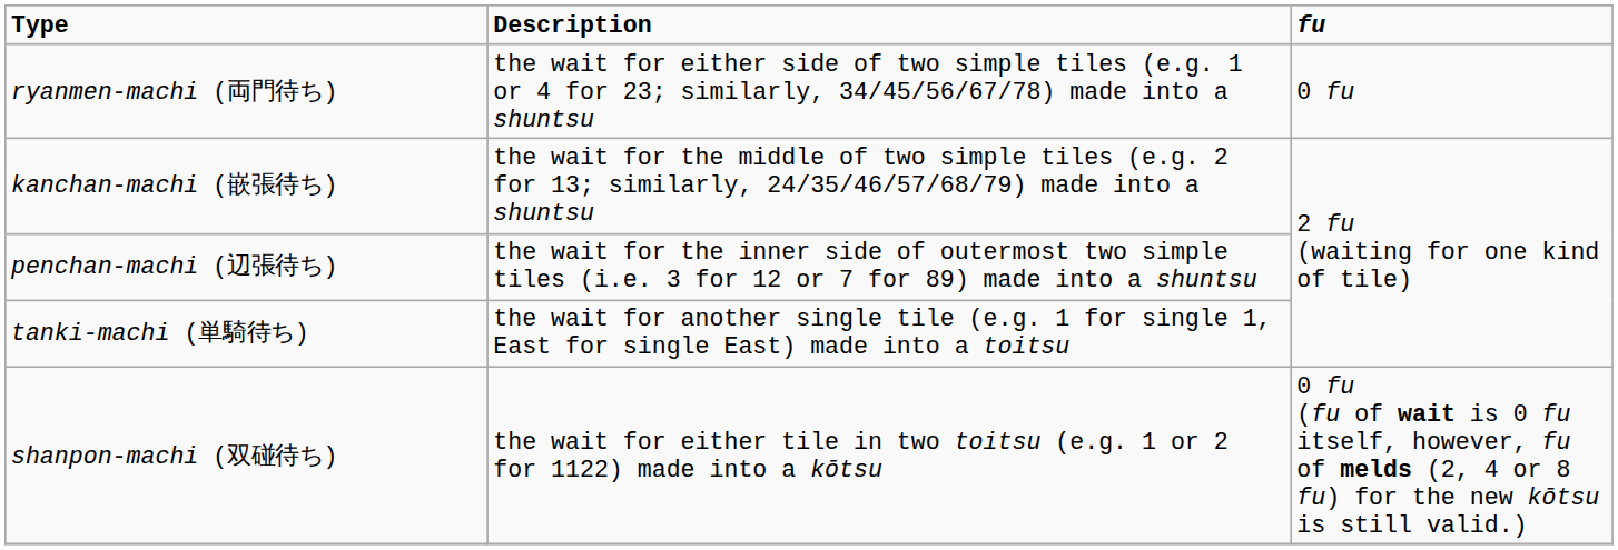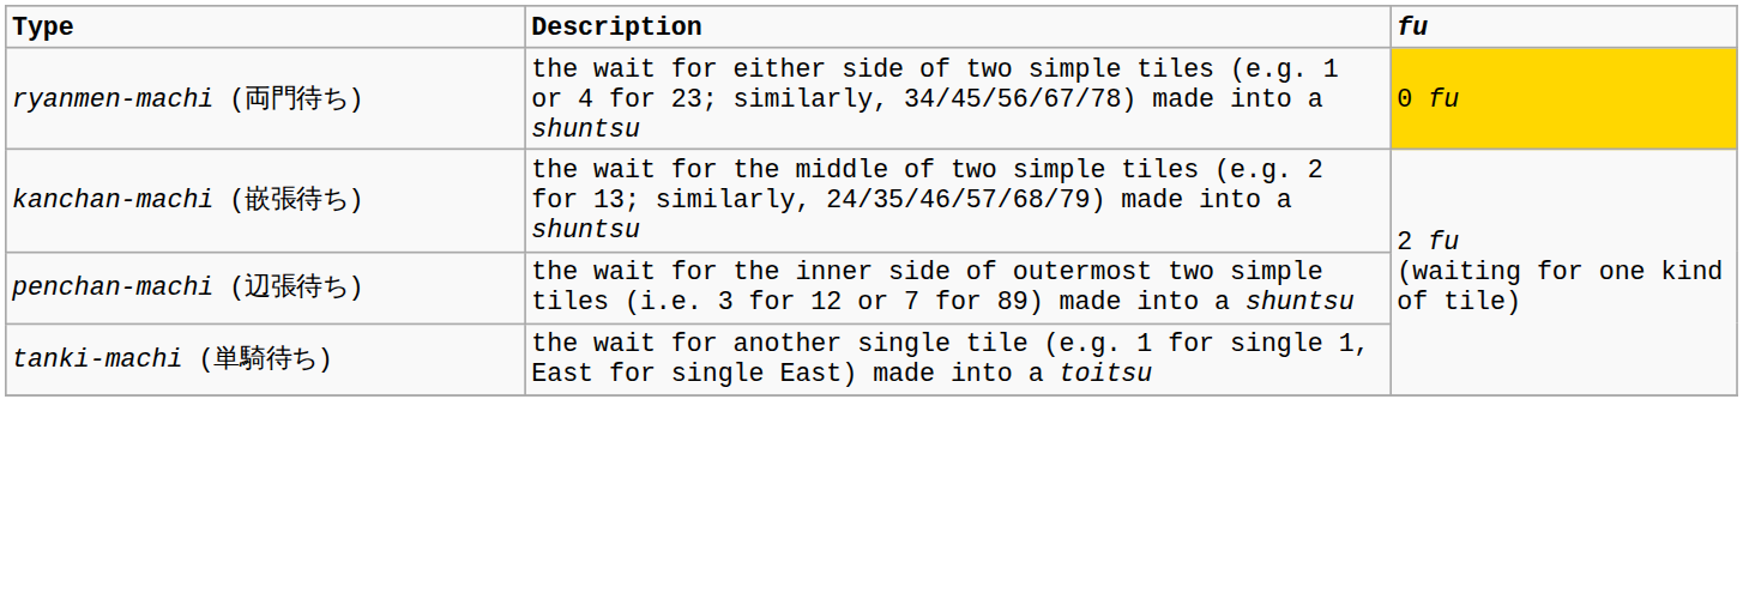ryanmen-machi (両門待ち) | fu: no background -> gold background
- row: shanpon-machi (双碰待ち) | the wait for either tile in two toitsu (e.g. 1 or 2 for 1122) made into a kōtsu | 0 fu (fu of wait is 0 fu itself, however, fu of melds (2, 4 or 8 fu) for the new kōtsu is still valid.)
